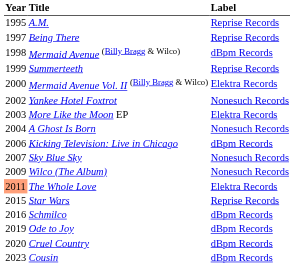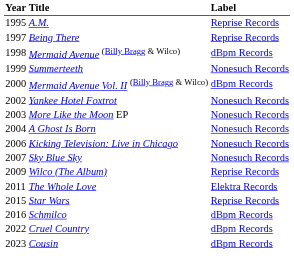Summerteeth | Label: Reprise Records -> Nonesuch Records
Mermaid Avenue Vol. II (Billy Bragg & Wilco) | Label: Elektra Records -> dBpm Records
More Like the Moon EP | Label: Elektra Records -> Nonesuch Records
Kicking Television: Live in Chicago | Label: dBpm Records -> Nonesuch Records
Wilco (The Album) | Label: Nonesuch Records -> Reprise Records
The Whole Love | Year: lightsalmon background -> no background
- row: 2019 | Ode to Joy | dBpm Records
Cruel Country | Year: 2020 -> 2022
